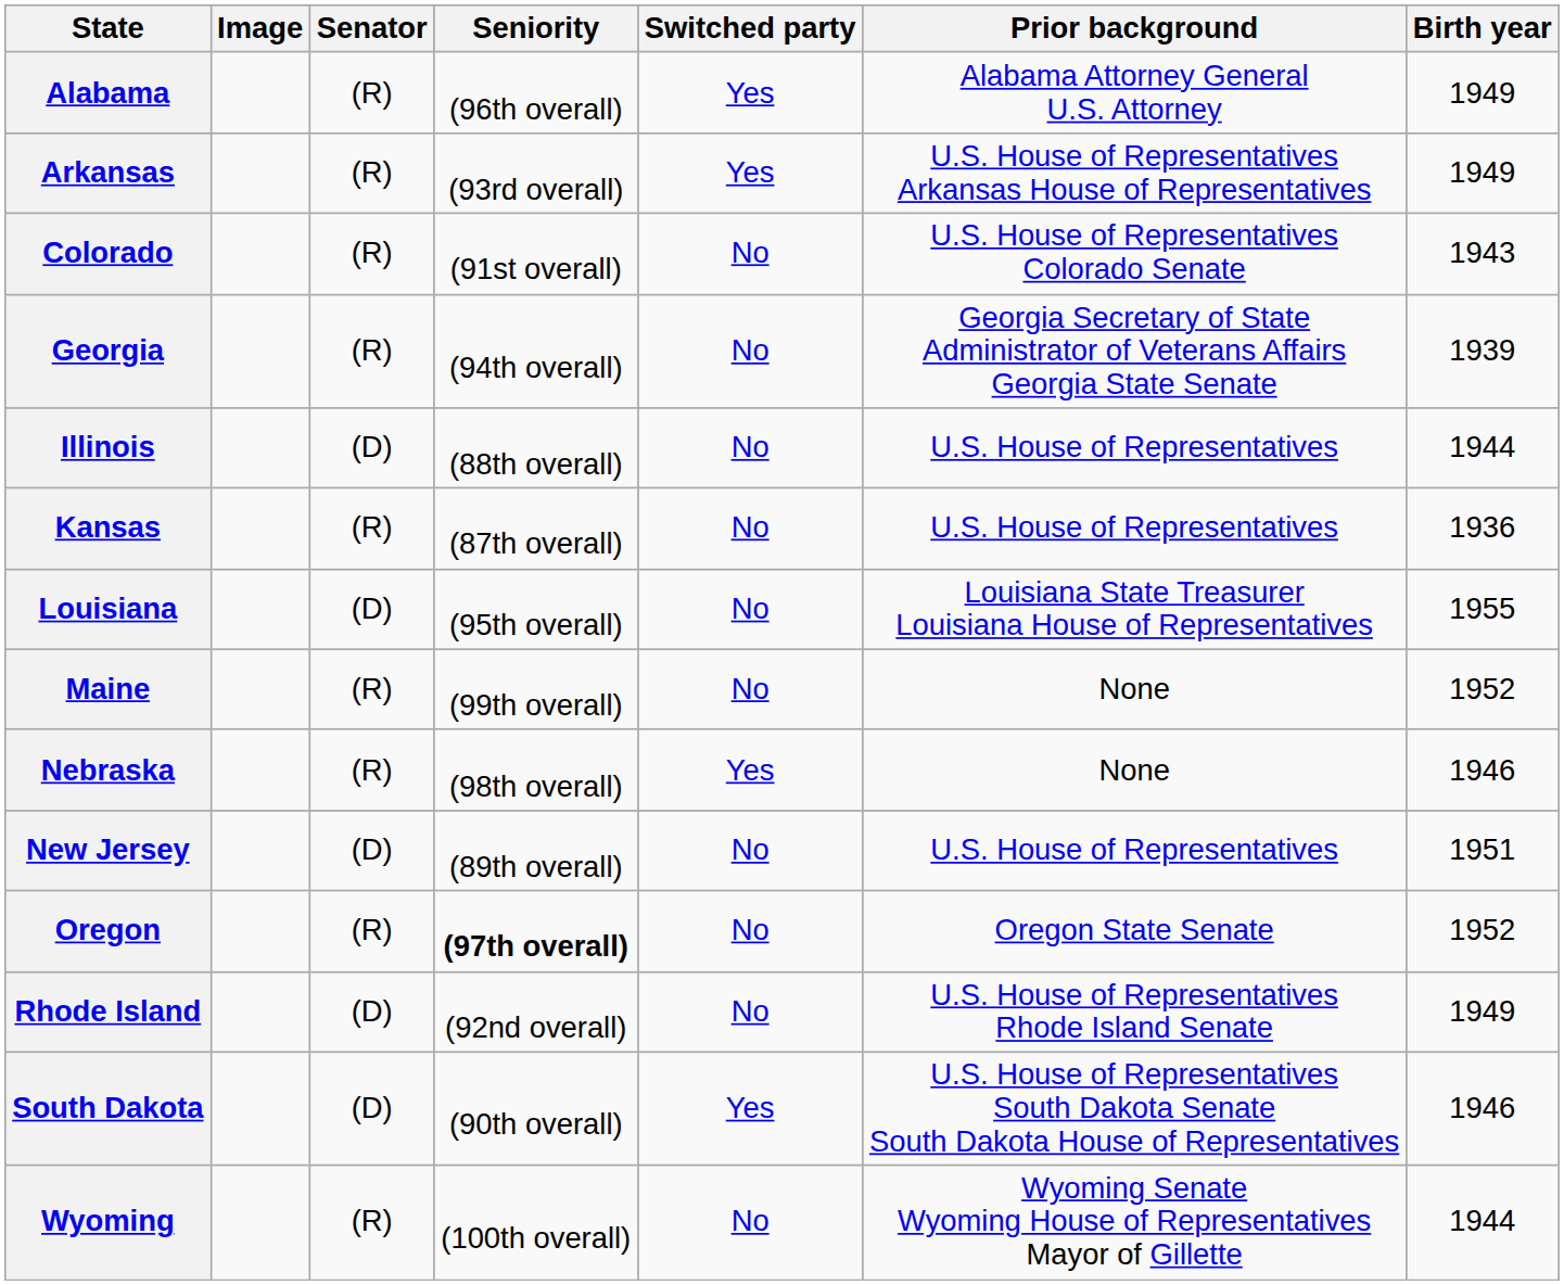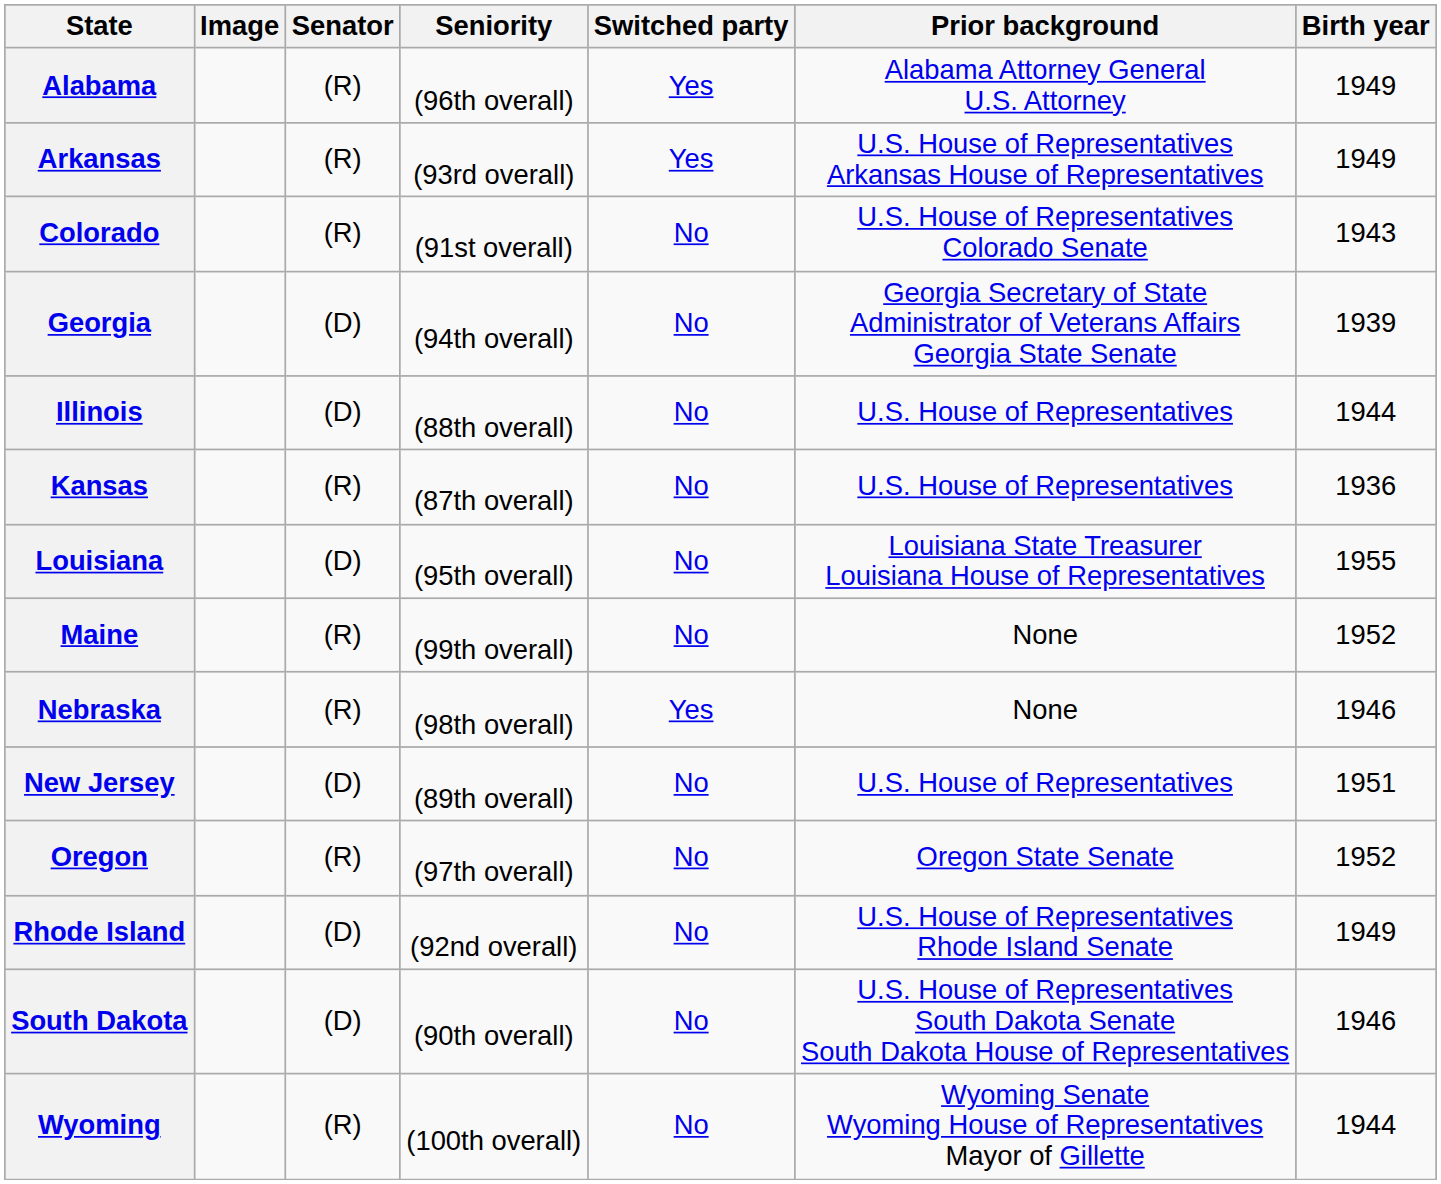Georgia | Senator: (R) -> (D)
Oregon | Seniority: bold -> normal
South Dakota | Switched party: Yes -> No
